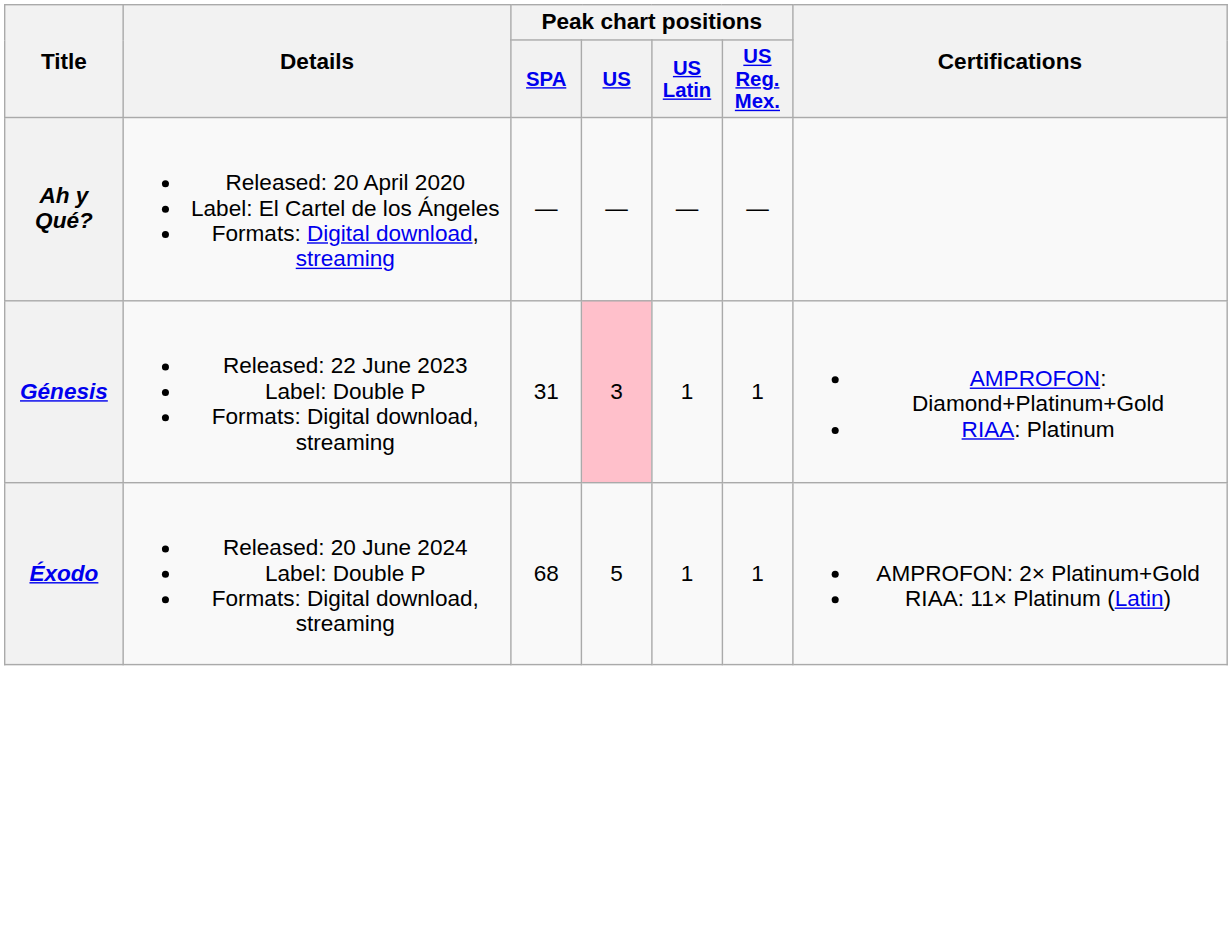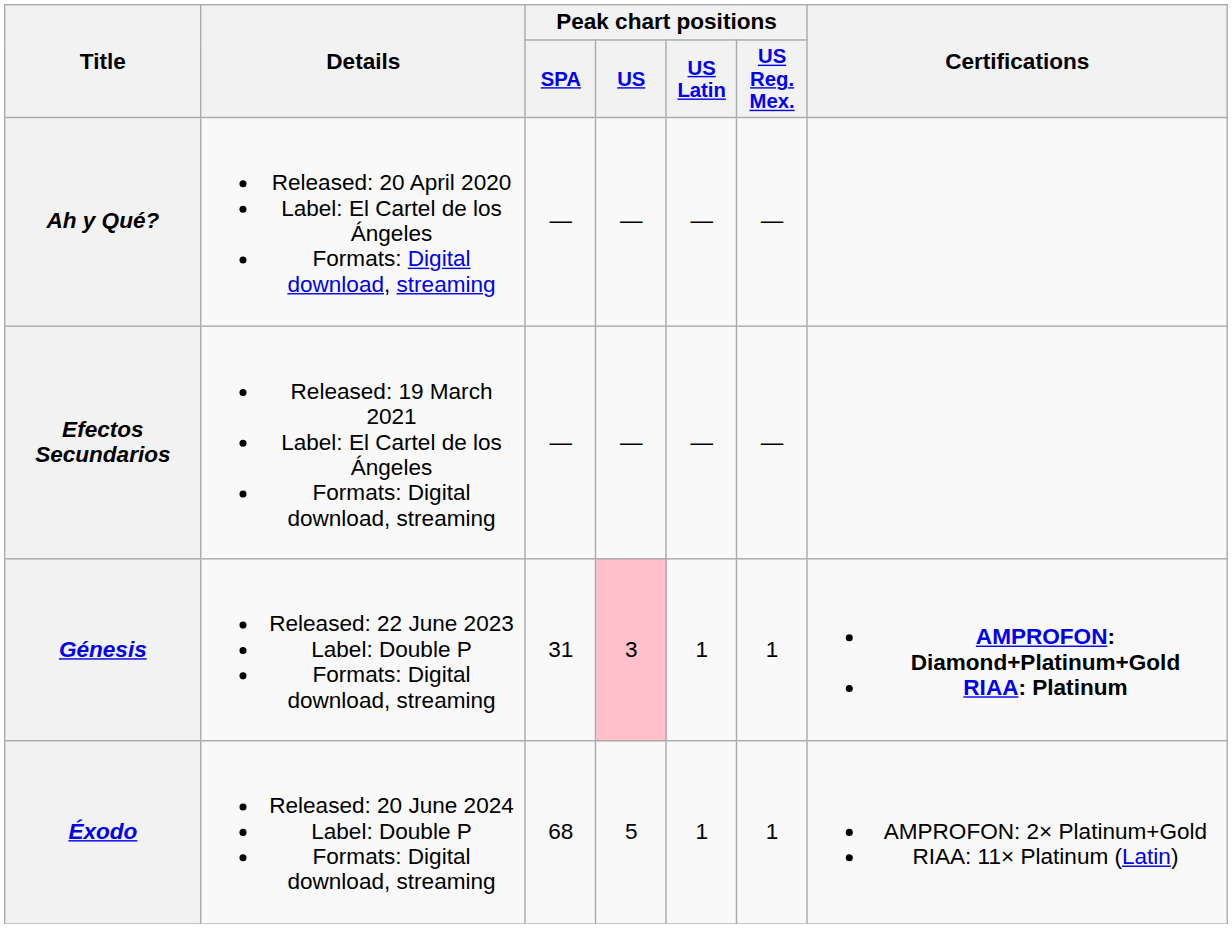+ row: Efectos Secundarios | Released: 19 March 2021 Label: El Cartel de los Ángeles Formats: Digital download, streaming | — | — | — | —
Génesis | Certifications: normal -> bold
